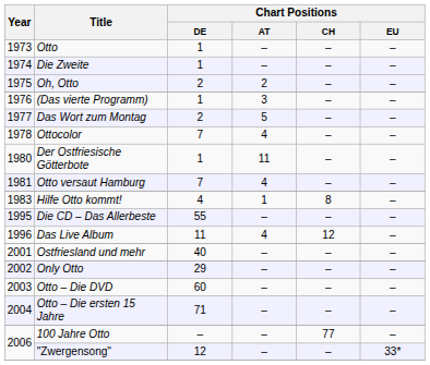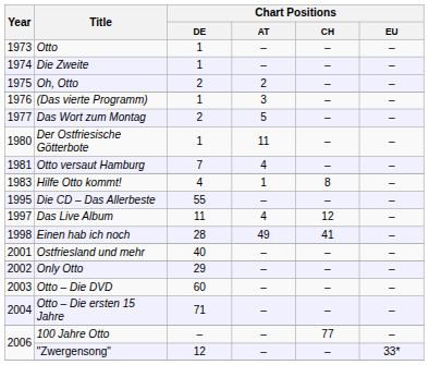- row: 1978 | Ottocolor | 7 | 4 | – | –
Das Live Album | Year: 1996 -> 1997
+ row: 1998 | Einen hab ich noch | 28 | 49 | 41 | –
